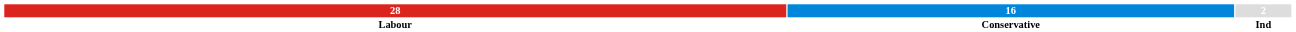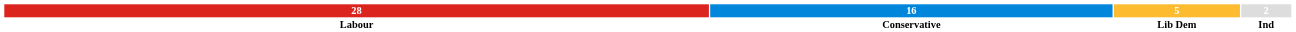+ column: 5 | Lib Dem
